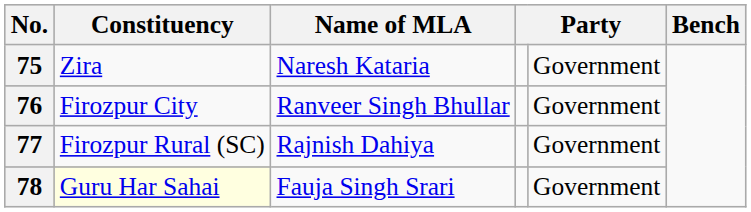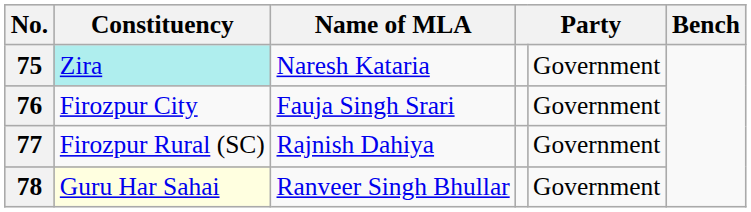75 | Constituency: no background -> paleturquoise background
76 | Name of MLA: Ranveer Singh Bhullar -> Fauja Singh Srari
78 | Name of MLA: Fauja Singh Srari -> Ranveer Singh Bhullar
